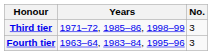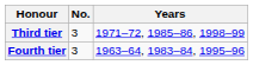columns swapped: No. <-> Years
